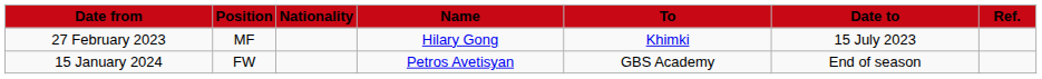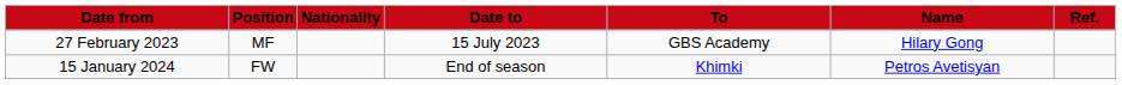columns swapped: Name <-> Date to
27 February 2023 | To: Khimki -> GBS Academy
15 January 2024 | To: GBS Academy -> Khimki
